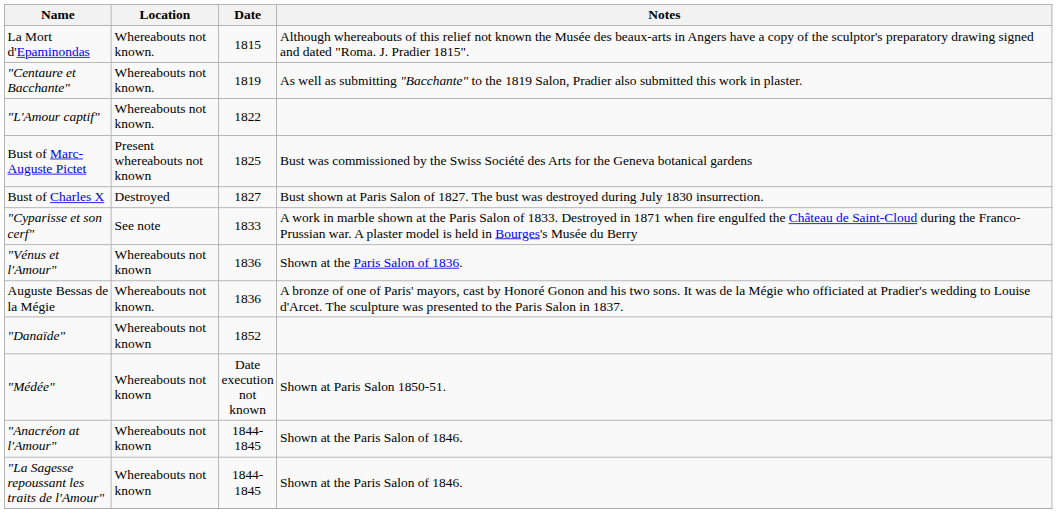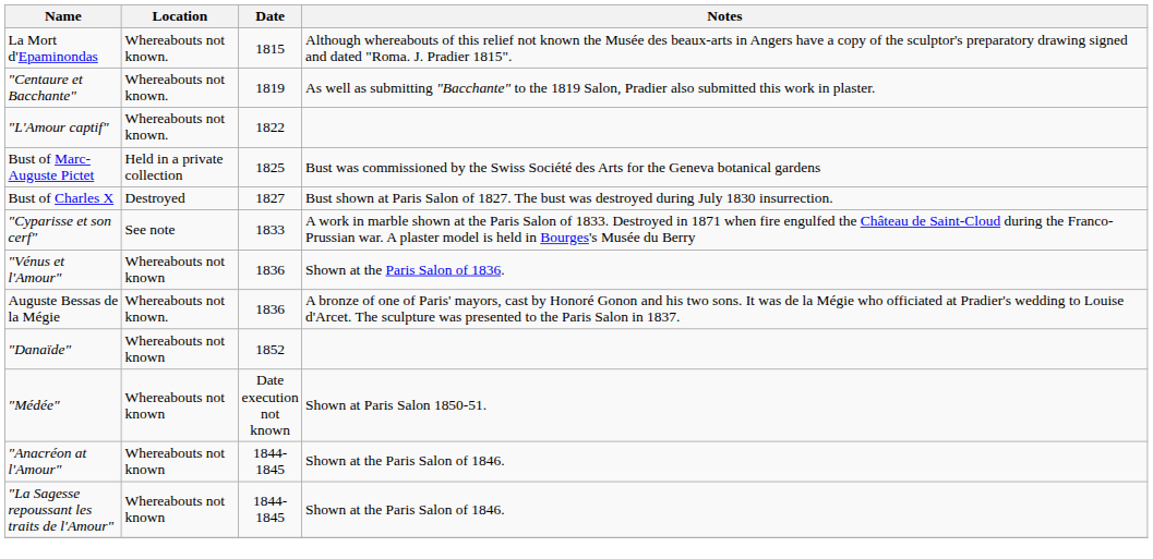Bust of Marc-Auguste Pictet | Location: Present whereabouts not known -> Held in a private collection
